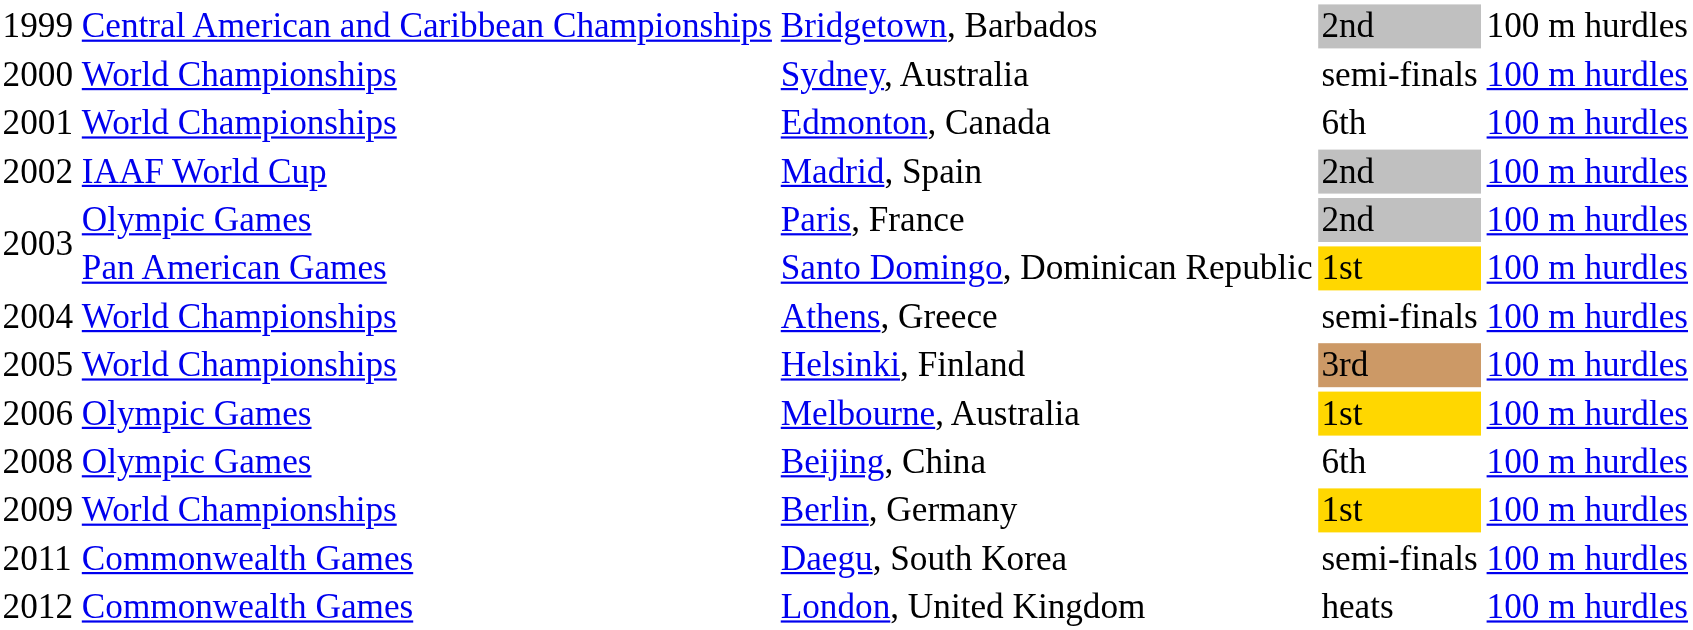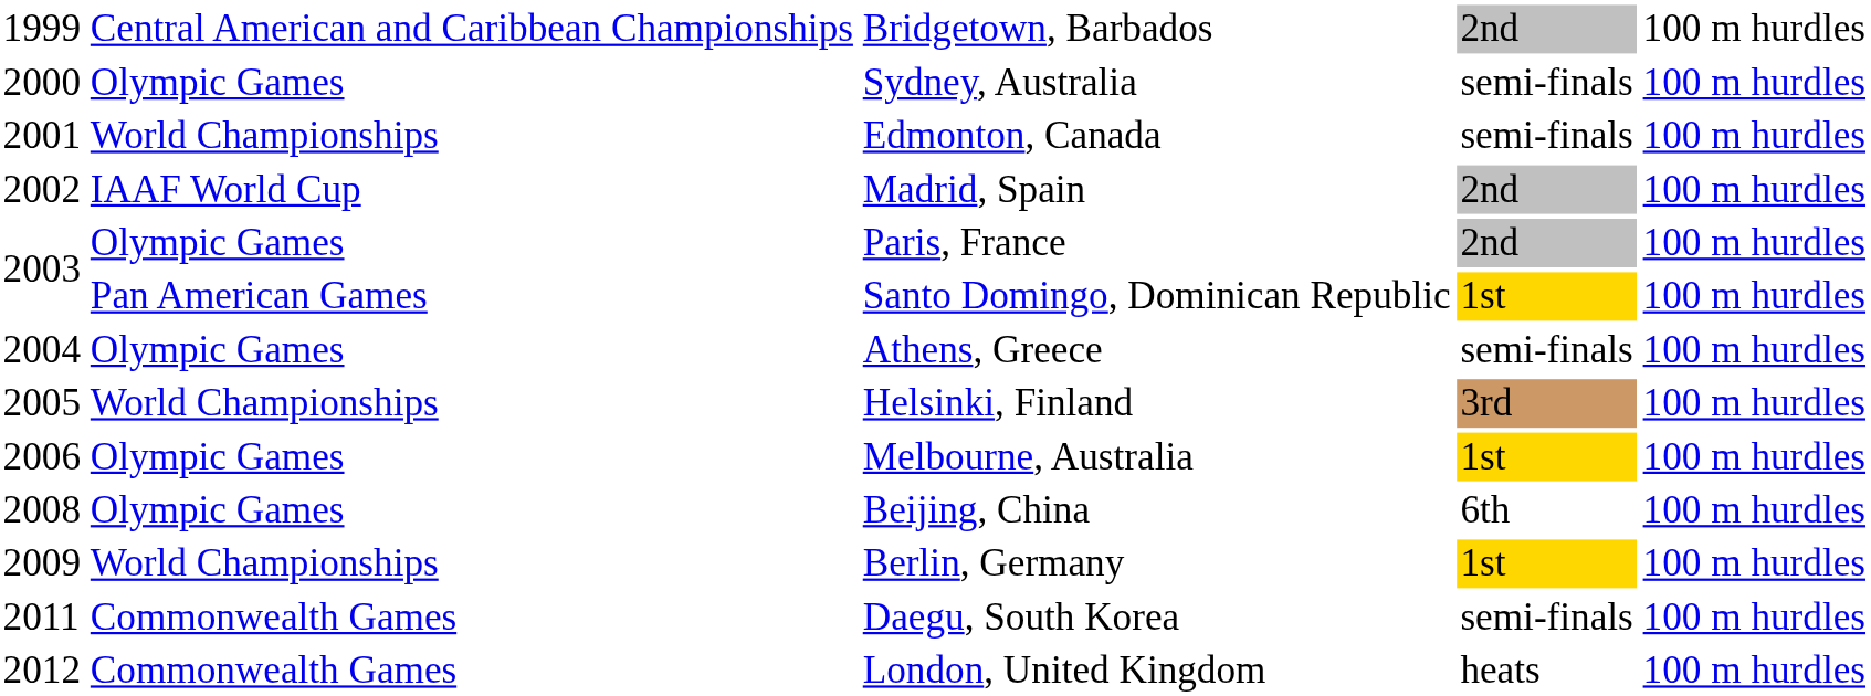Sydney, Australia | column 2: World Championships -> Olympic Games
Edmonton, Canada | column 4: 6th -> semi-finals
Athens, Greece | column 2: World Championships -> Olympic Games
